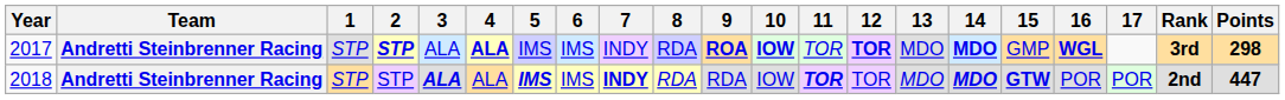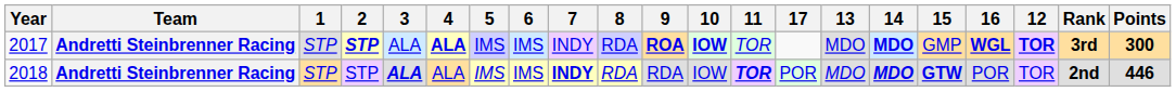columns swapped: 12 <-> 17
2017 | Points: 298 -> 300
2018 | 5: bold -> normal
2018 | Points: 447 -> 446
